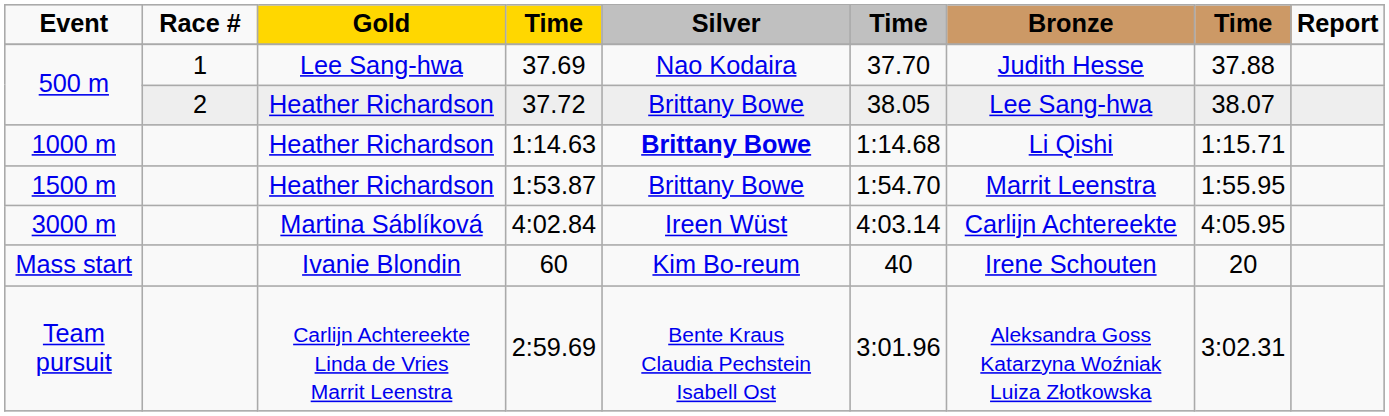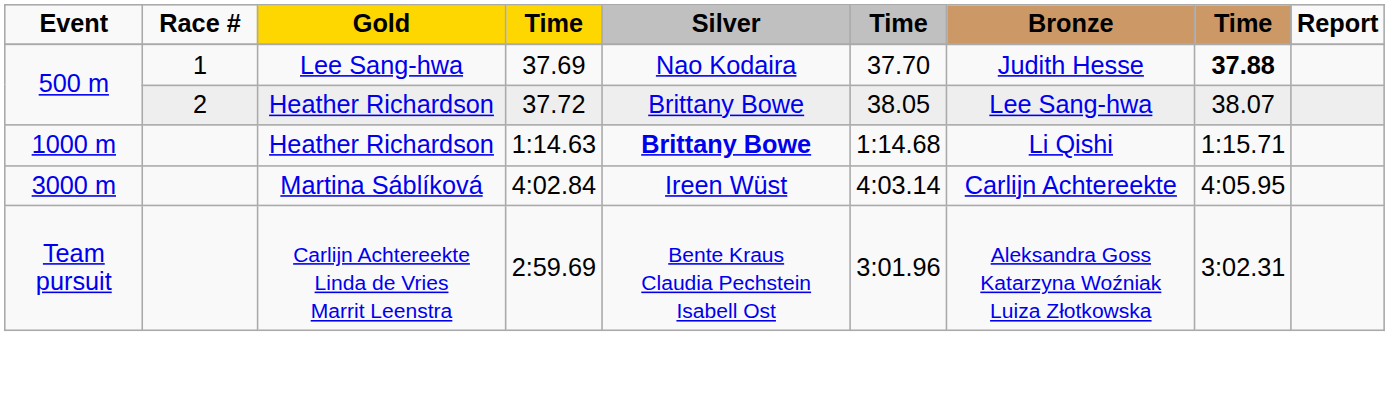37.69 | column 8: normal -> bold
- row: 1500 m | Heather Richardson | 1:53.87 | Brittany Bowe | 1:54.70 | Marrit Leenstra | 1:55.95
- row: Mass start | Ivanie Blondin | 60 | Kim Bo-reum | 40 | Irene Schouten | 20
